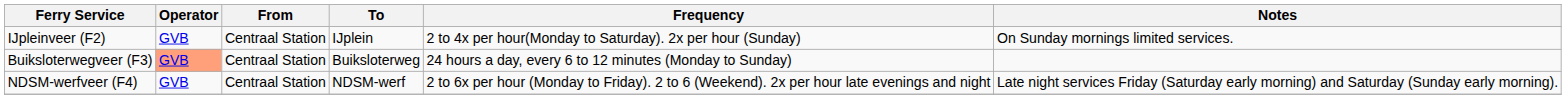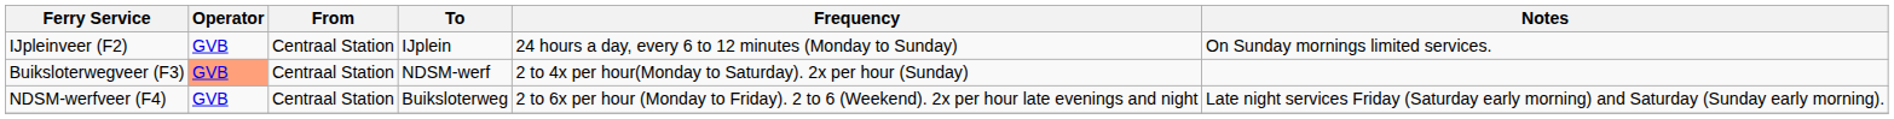IJpleinveer (F2) | Frequency: 2 to 4x per hour(Monday to Saturday). 2x per hour (Sunday) -> 24 hours a day, every 6 to 12 minutes (Monday to Sunday)
Buiksloterwegveer (F3) | To: Buiksloterweg -> NDSM-werf
Buiksloterwegveer (F3) | Frequency: 24 hours a day, every 6 to 12 minutes (Monday to Sunday) -> 2 to 4x per hour(Monday to Saturday). 2x per hour (Sunday)
NDSM-werfveer (F4) | To: NDSM-werf -> Buiksloterweg
